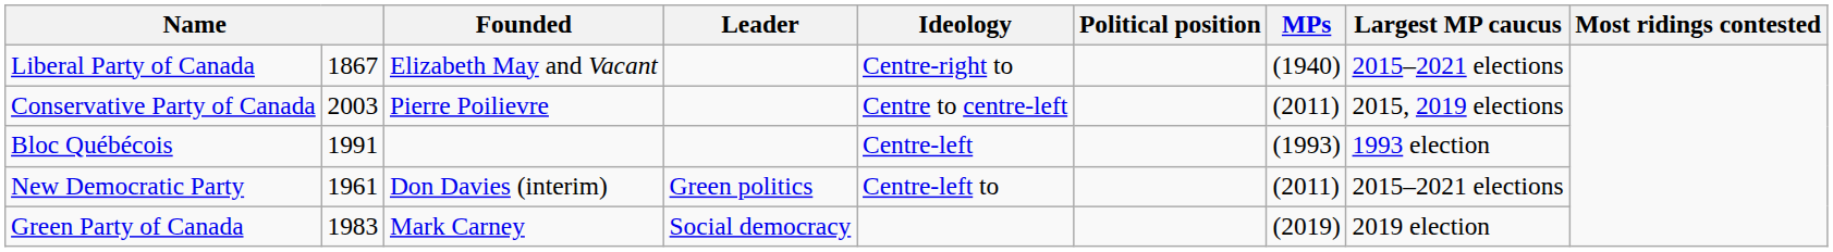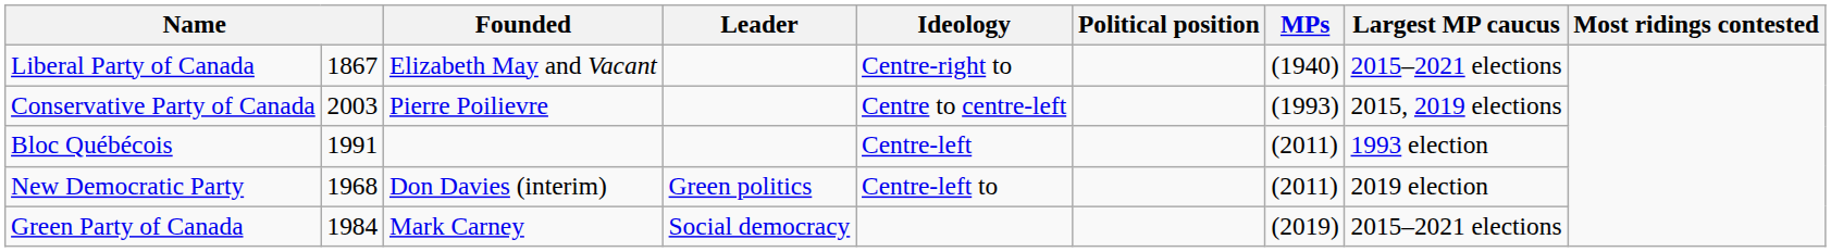Conservative Party of Canada | MPs: (2011) -> (1993)
Bloc Québécois | MPs: (1993) -> (2011)
New Democratic Party | column 2: 1961 -> 1968
New Democratic Party | Largest MP caucus: 2015–2021 elections -> 2019 election
Green Party of Canada | column 2: 1983 -> 1984
Green Party of Canada | Largest MP caucus: 2019 election -> 2015–2021 elections
